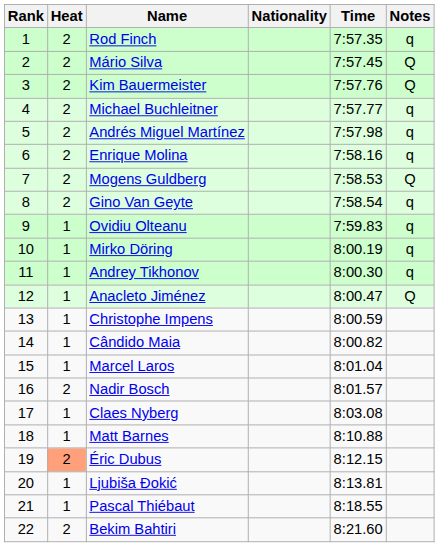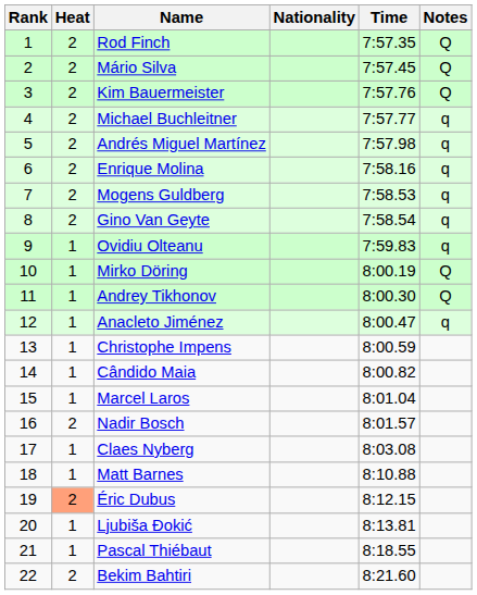Rod Finch | Notes: q -> Q
Mogens Guldberg | Notes: Q -> q
Mirko Döring | Notes: q -> Q
Andrey Tikhonov | Notes: q -> Q
Anacleto Jiménez | Notes: Q -> q
